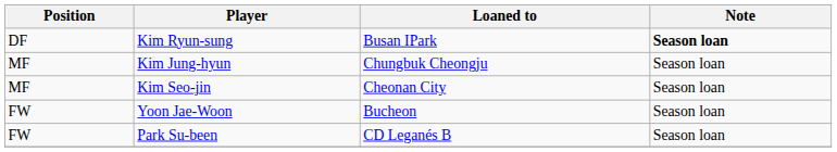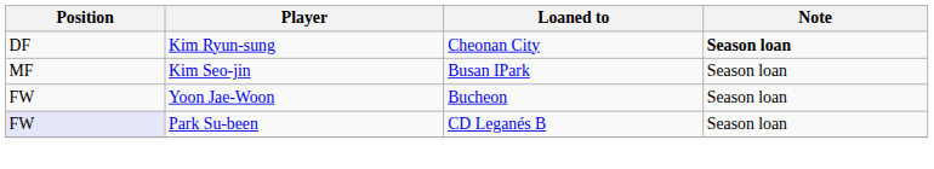Kim Ryun-sung | Loaned to: Busan IPark -> Cheonan City
- row: MF | Kim Jung-hyun | Chungbuk Cheongju | Season loan
Kim Seo-jin | Loaned to: Cheonan City -> Busan IPark
Park Su-been | Position: no background -> lavender background
